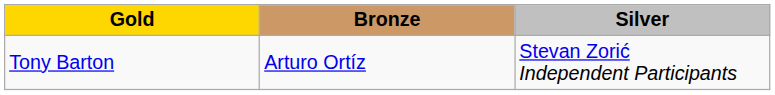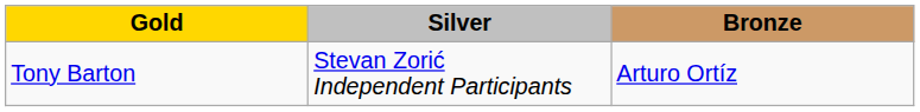columns swapped: Silver <-> Bronze
